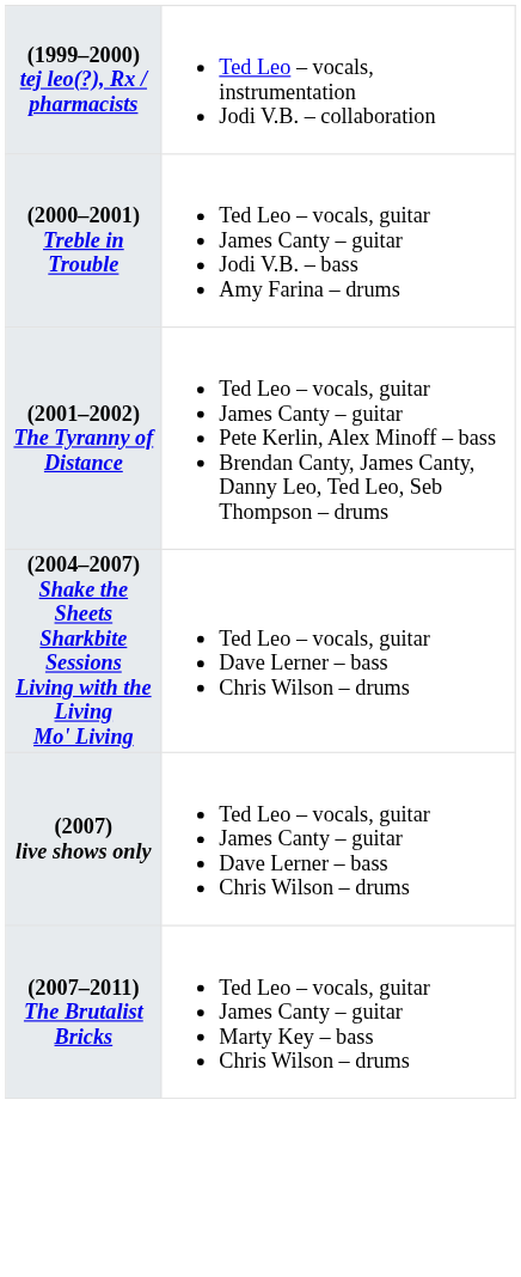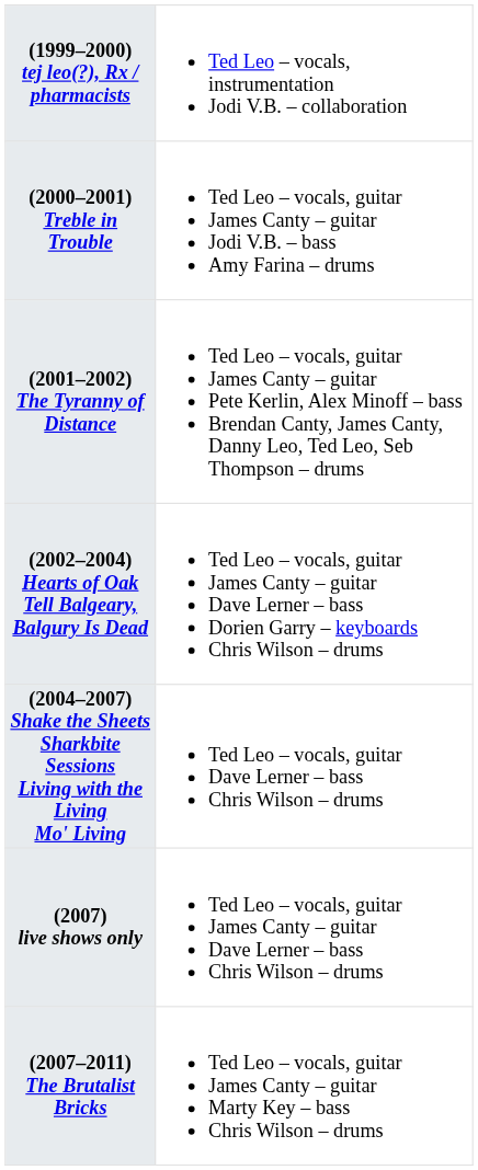+ row: (2002–2004) Hearts of Oak Tell Balgeary, Balgury Is Dead | Ted Leo – vocals, guitar James Canty – guitar Dave Lerner – bass Dorien Garry – keyboards Chris Wilson – drums
